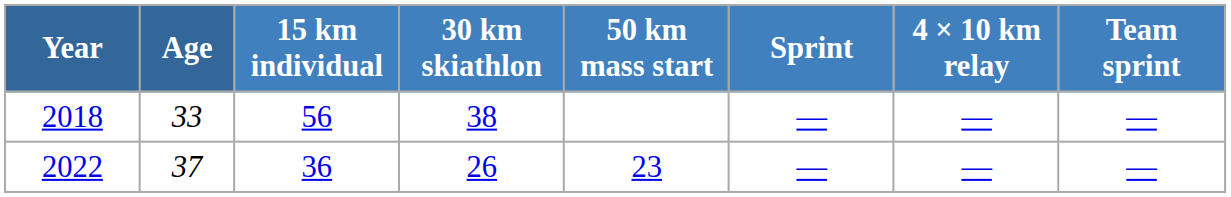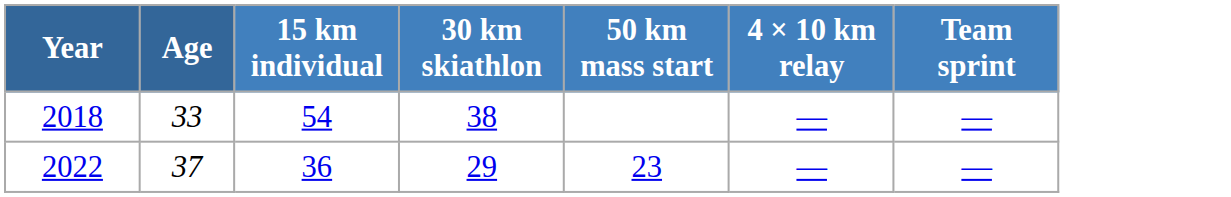- column: Sprint | — | —
2018 | 15 km individual: 56 -> 54
2022 | 30 km skiathlon: 26 -> 29
